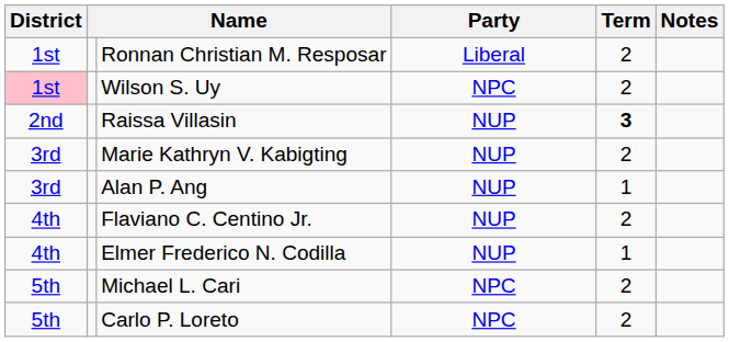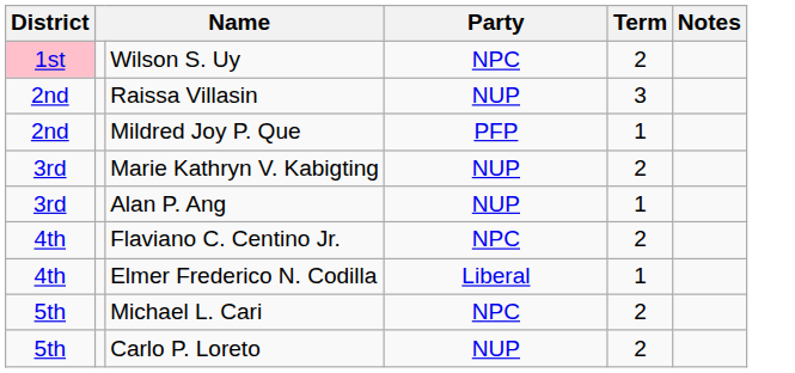- row: 1st | Ronnan Christian M. Resposar | Liberal | 2
Raissa Villasin | Term: bold -> normal
+ row: 2nd | Mildred Joy P. Que | PFP | 1
Flaviano C. Centino Jr. | Party: NUP -> NPC
Elmer Frederico N. Codilla | Party: NUP -> Liberal
Carlo P. Loreto | Party: NPC -> NUP
